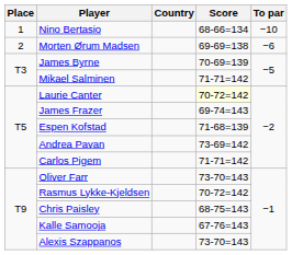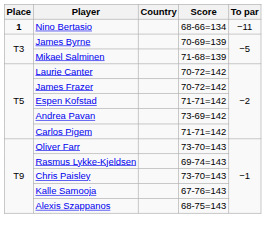Nino Bertasio | Place: normal -> bold
Nino Bertasio | To par: −10 -> −11
- row: 2 | Morten Ørum Madsen | 69-69=138 | −6
Mikael Salminen | Score: 71-71=142 -> 71-68=139
Laurie Canter | Score: lightyellow background -> no background
James Frazer | Score: 69-74=143 -> 70-72=142
Espen Kofstad | Score: 71-68=139 -> 71-71=142
Rasmus Lykke-Kjeldsen | Score: 70-72=142 -> 69-74=143
Chris Paisley | Score: 68-75=143 -> 73-70=143
Alexis Szappanos | Score: 73-70=143 -> 68-75=143
